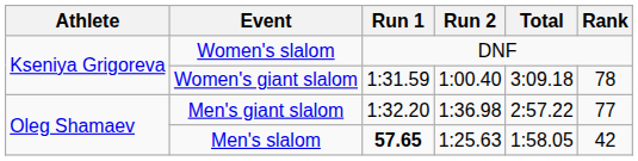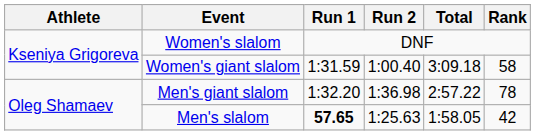Women's giant slalom | Rank: 78 -> 58
Men's giant slalom | Rank: 77 -> 78
